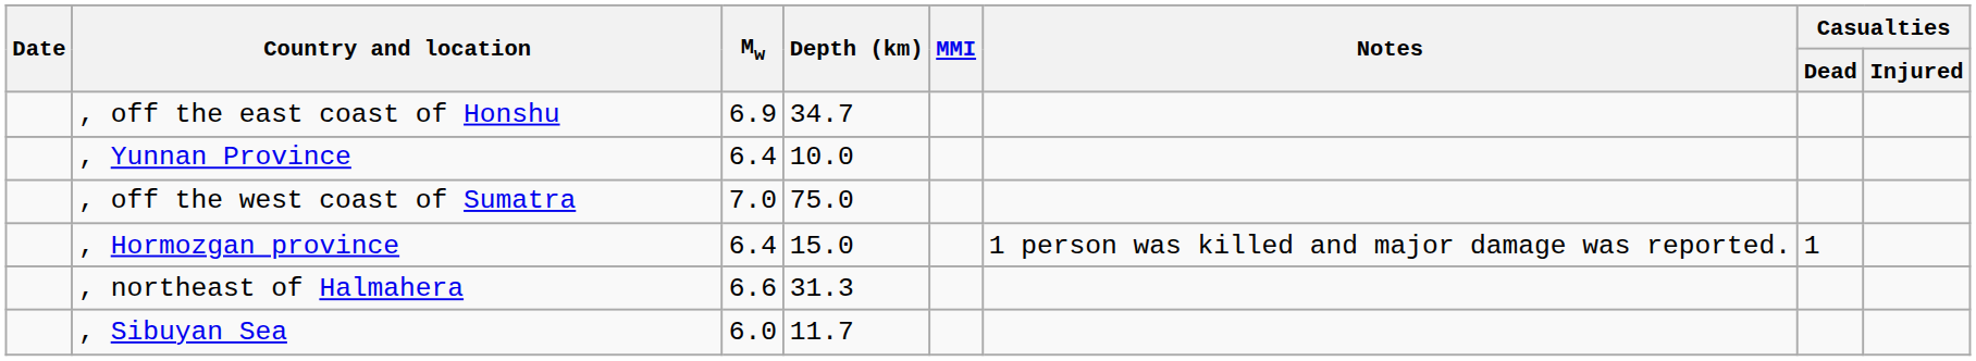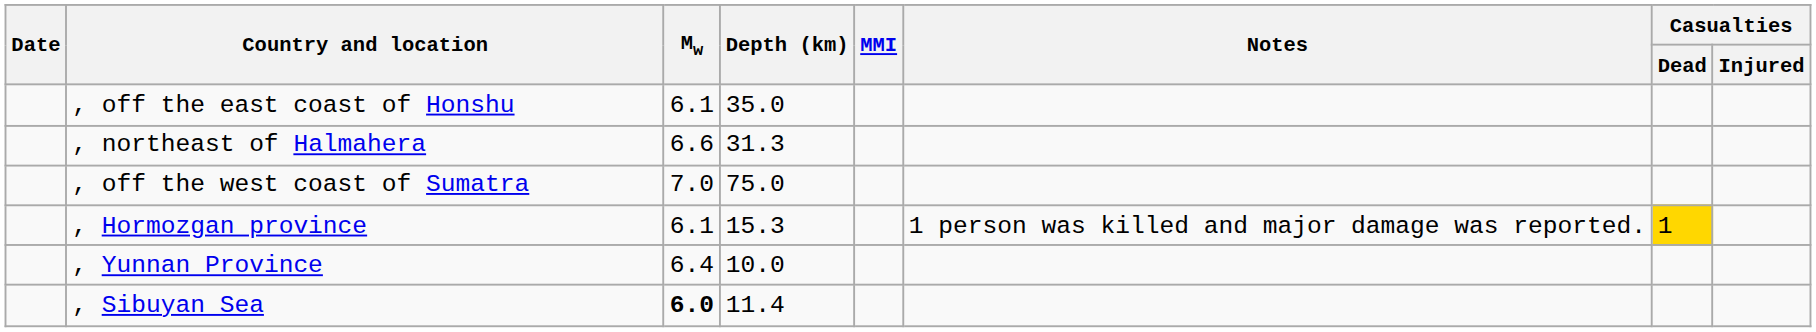, off the east coast of Honshu | Mw: 6.9 -> 6.1
, off the east coast of Honshu | Depth (km): 34.7 -> 35.0
rows swapped: , northeast of Halmahera <-> , Yunnan Province
, Hormozgan province | Mw: 6.4 -> 6.1
, Hormozgan province | Depth (km): 15.0 -> 15.3
, Hormozgan province | Casualties / Dead: no background -> gold background
, Sibuyan Sea | Mw: normal -> bold
, Sibuyan Sea | Depth (km): 11.7 -> 11.4
